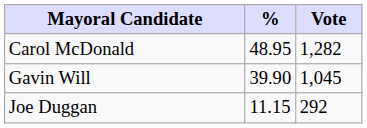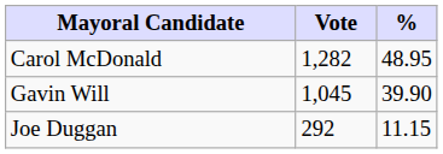columns swapped: Vote <-> %
